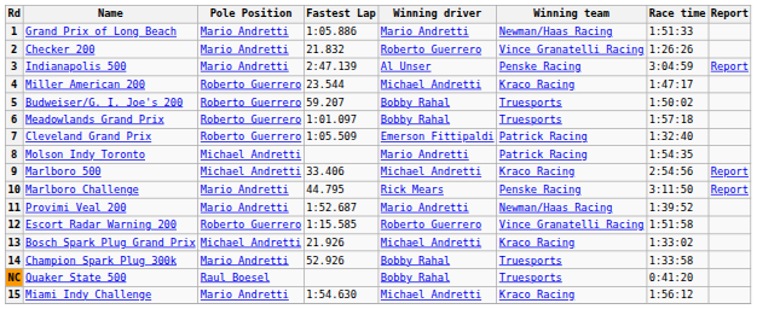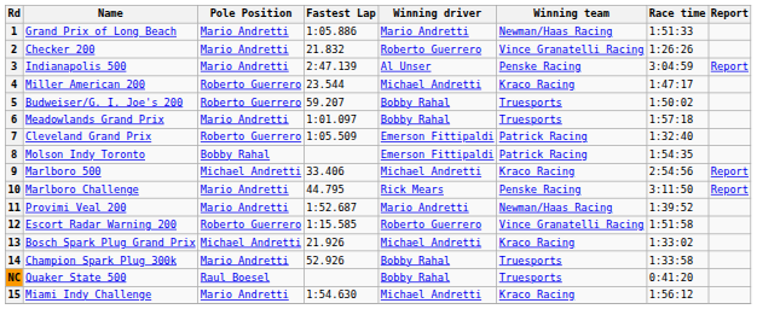6 | Pole Position: Roberto Guerrero -> Mario Andretti
8 | Pole Position: Michael Andretti -> Bobby Rahal
8 | Winning driver: Mario Andretti -> Emerson Fittipaldi
